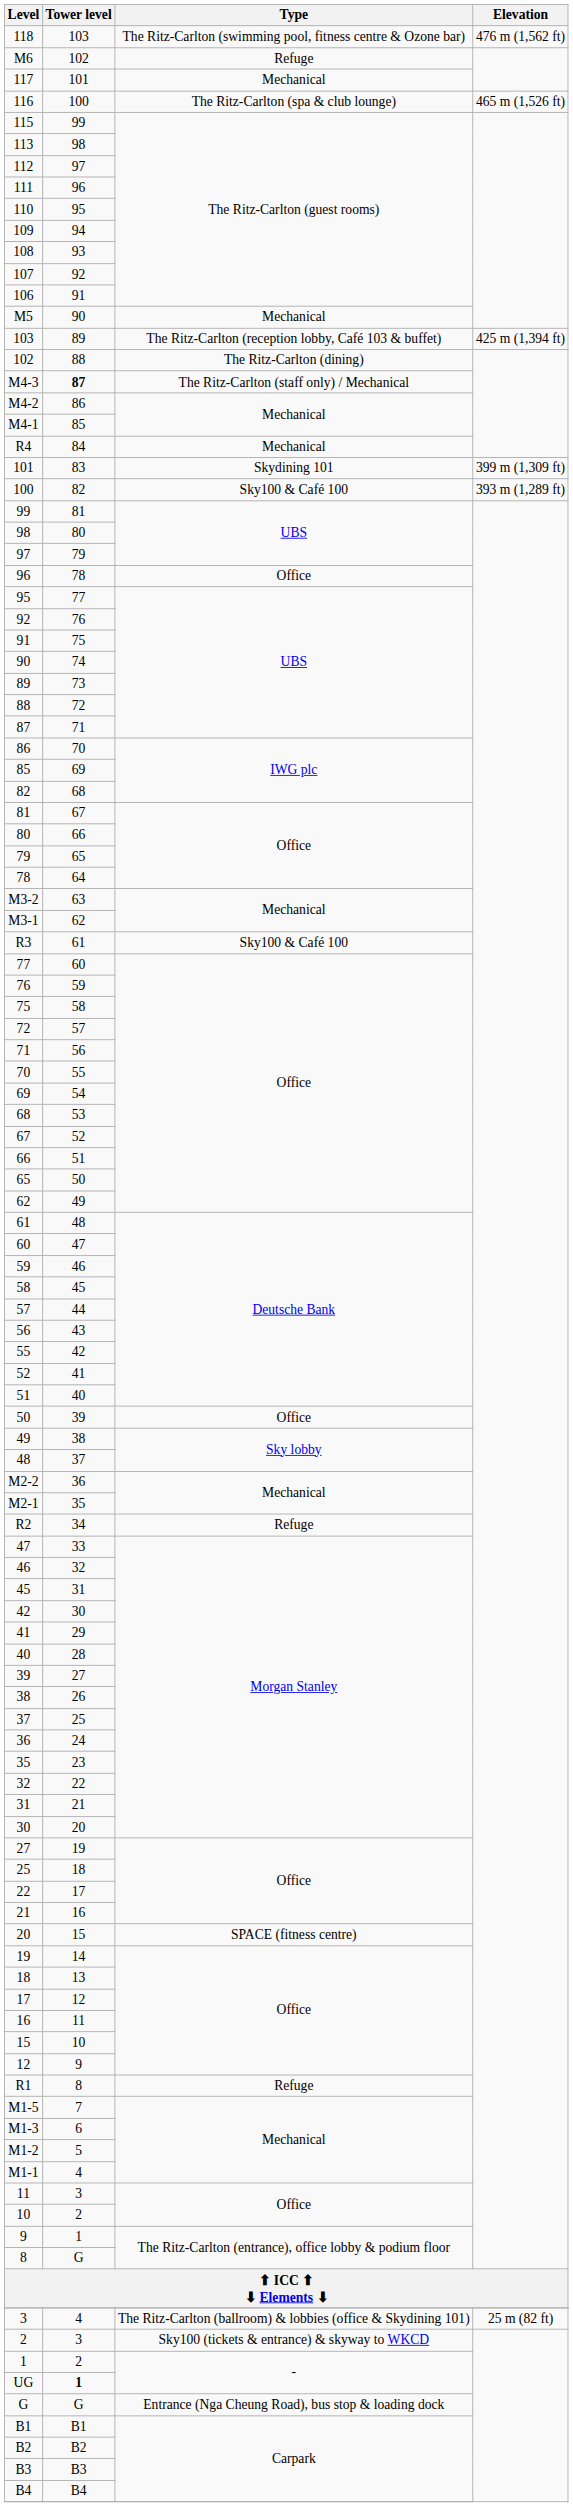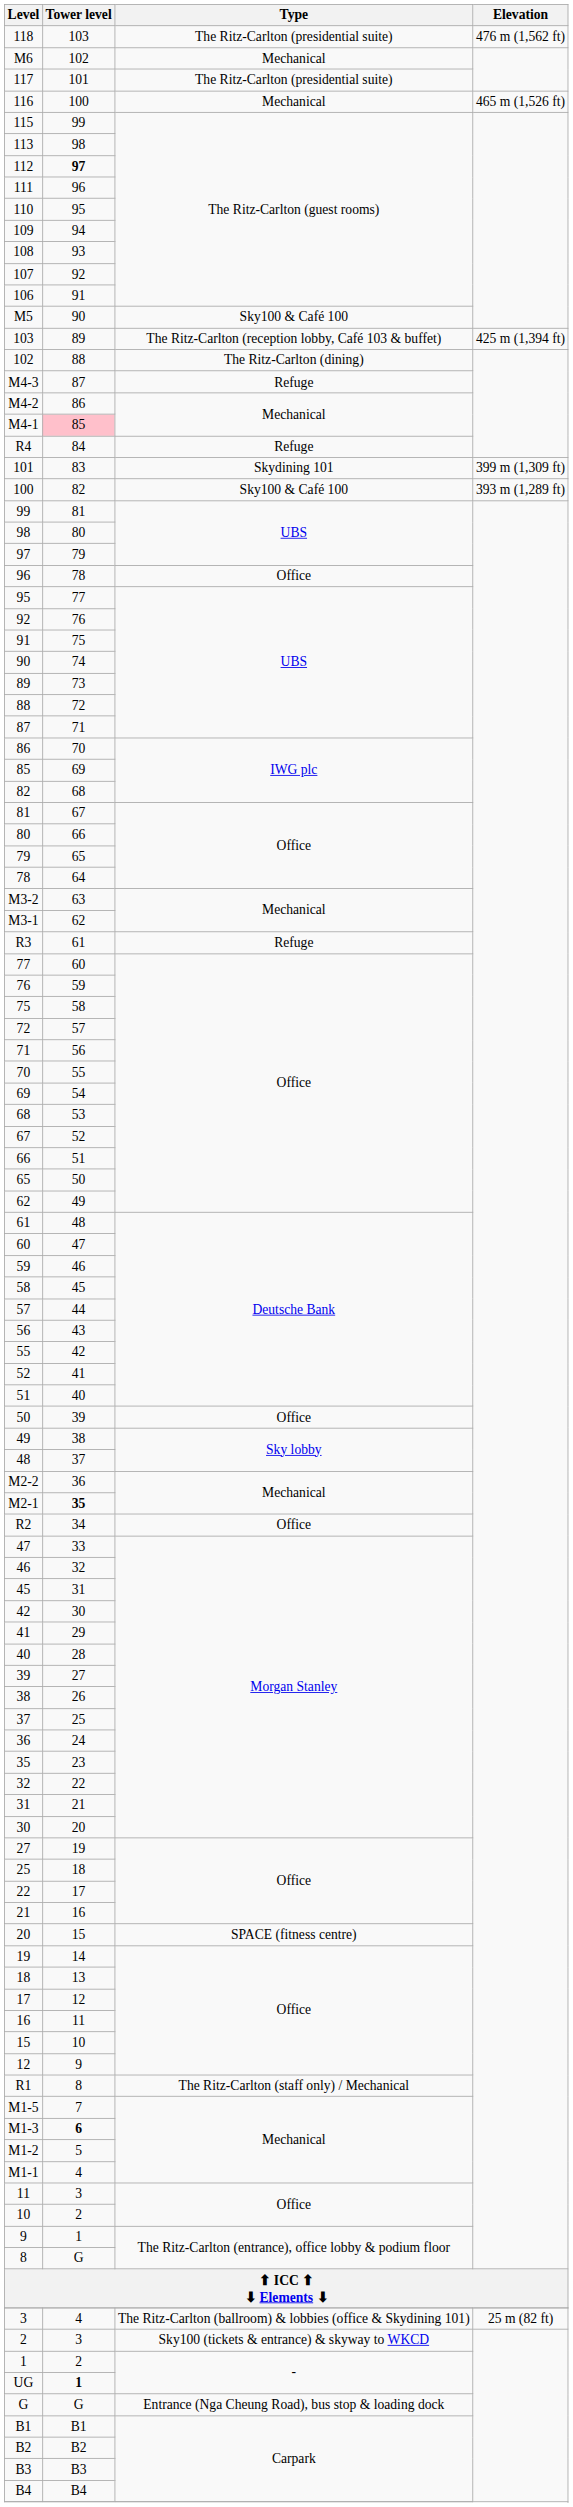118 | Type: The Ritz-Carlton (swimming pool, fitness centre & Ozone bar) -> The Ritz-Carlton (presidential suite)
M6 | Type: Refuge -> Mechanical
117 | Type: Mechanical -> The Ritz-Carlton (presidential suite)
116 | Type: The Ritz-Carlton (spa & club lounge) -> Mechanical
112 | Tower level: normal -> bold
M5 | Type: Mechanical -> Sky100 & Café 100
M4-3 | Tower level: bold -> normal
M4-3 | Type: The Ritz-Carlton (staff only) / Mechanical -> Refuge
M4-1 | Tower level: no background -> pink background
R4 | Type: Mechanical -> Refuge
R3 | Type: Sky100 & Café 100 -> Refuge
M2-1 | Tower level: normal -> bold
R2 | Type: Refuge -> Office
R1 | Type: Refuge -> The Ritz-Carlton (staff only) / Mechanical
M1-3 | Tower level: normal -> bold
